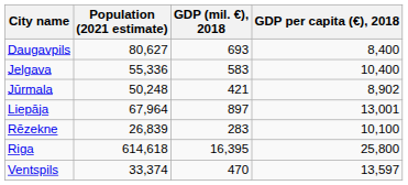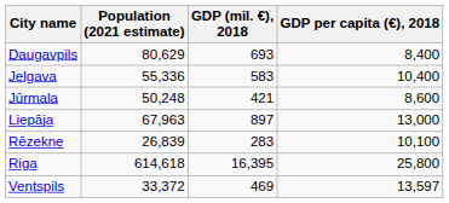Daugavpils | Population (2021 estimate): 80,627 -> 80,629
Jūrmala | GDP per capita (€), 2018: 8,902 -> 8,600
Liepāja | Population (2021 estimate): 67,964 -> 67,963
Liepāja | GDP per capita (€), 2018: 13,001 -> 13,000
Ventspils | Population (2021 estimate): 33,374 -> 33,372
Ventspils | GDP (mil. €), 2018: 470 -> 469
